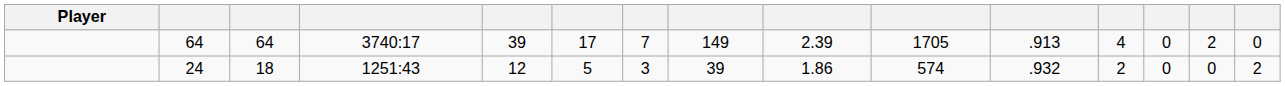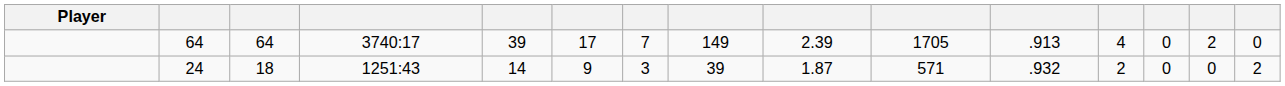24 | column 5: 12 -> 14
24 | column 6: 5 -> 9
24 | column 9: 1.86 -> 1.87
24 | column 10: 574 -> 571
